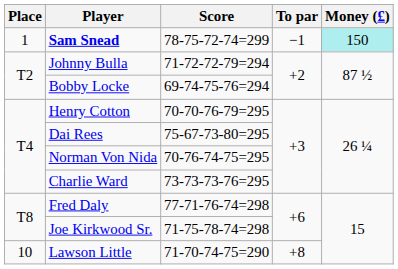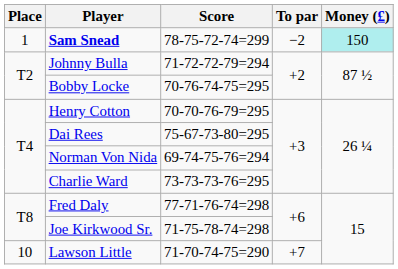Sam Snead | To par: −1 -> −2
Bobby Locke | Score: 69-74-75-76=294 -> 70-76-74-75=295
Norman Von Nida | Score: 70-76-74-75=295 -> 69-74-75-76=294
Lawson Little | To par: +8 -> +7
